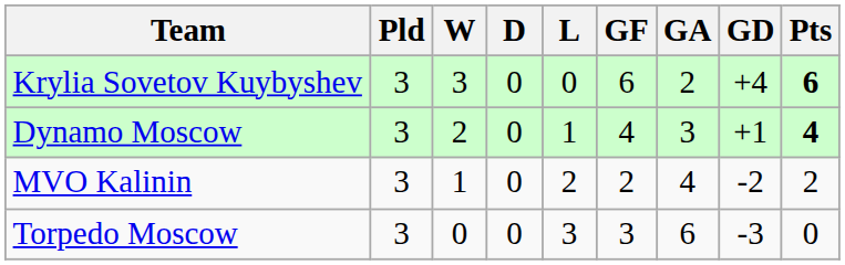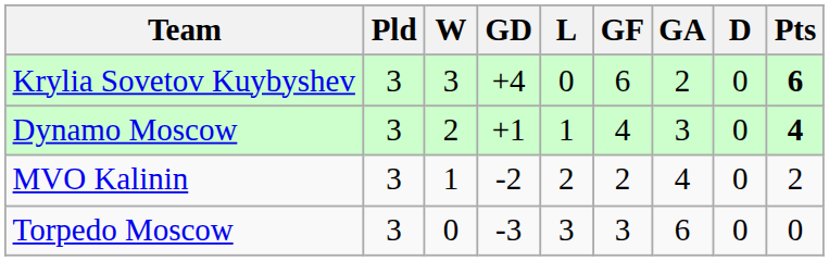columns swapped: D <-> GD
